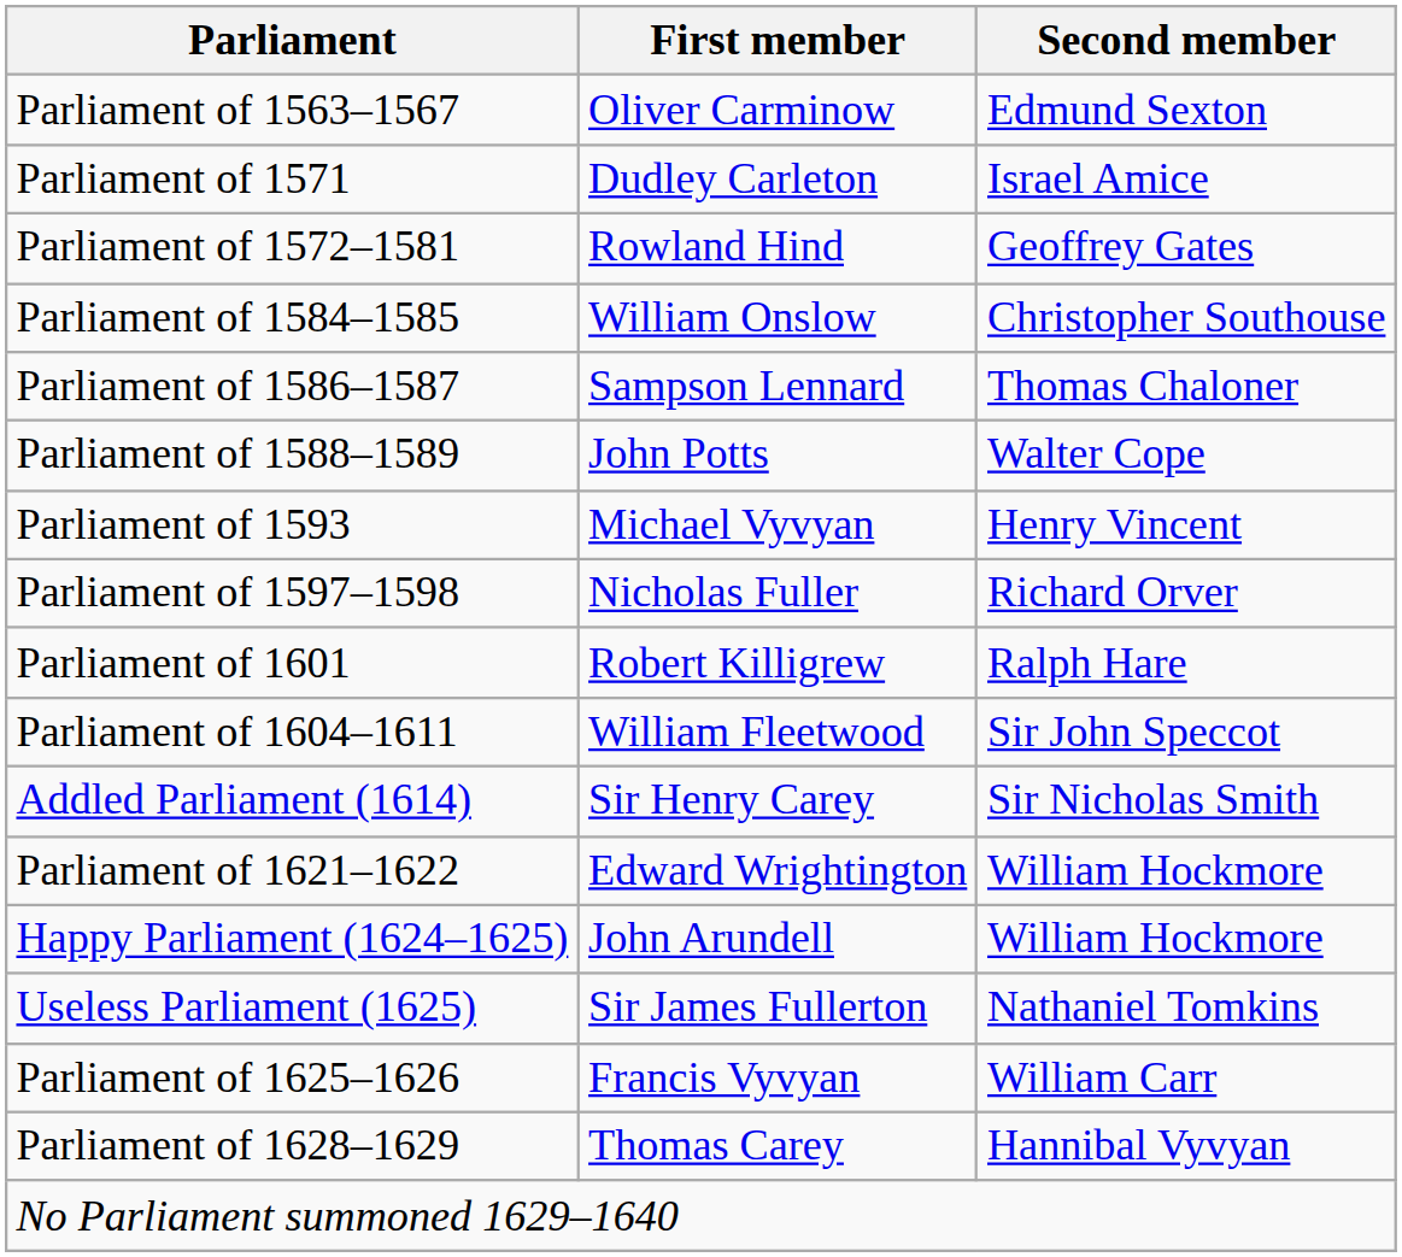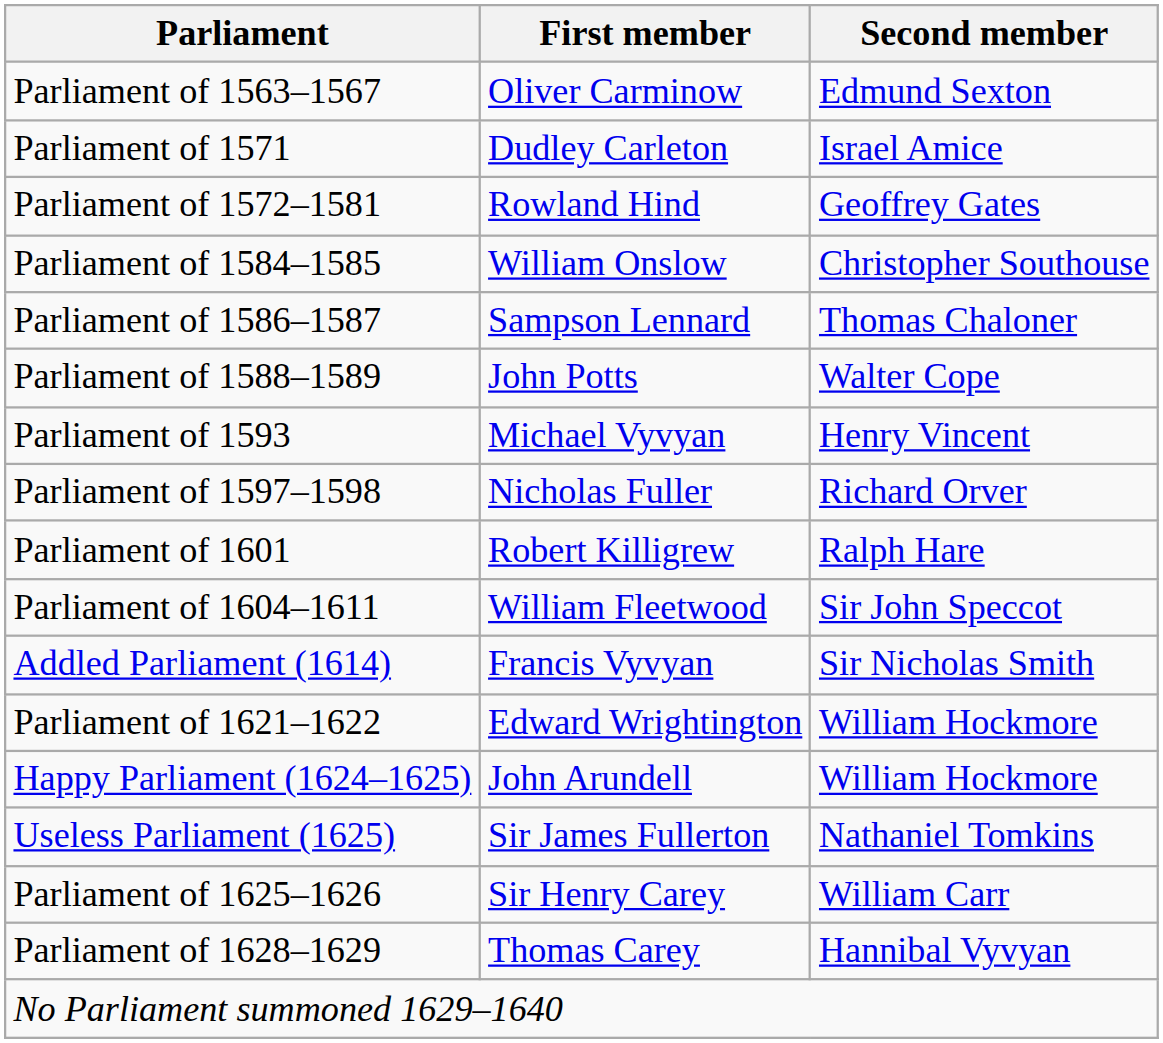Addled Parliament (1614) | First member: Sir Henry Carey -> Francis Vyvyan
Parliament of 1625–1626 | First member: Francis Vyvyan -> Sir Henry Carey
